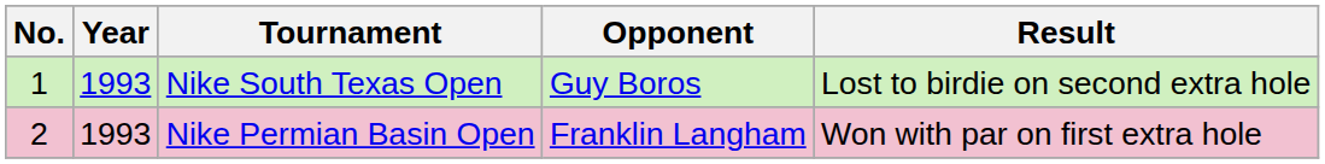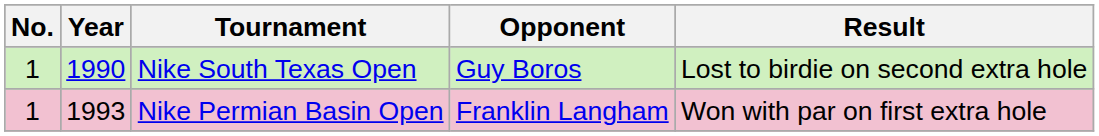Nike South Texas Open | Year: 1993 -> 1990
Nike Permian Basin Open | No.: 2 -> 1
